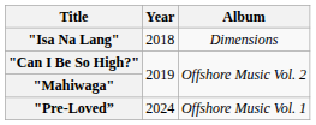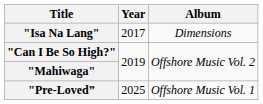"Isa Na Lang" | Year: 2018 -> 2017
"Pre-Loved” | Year: 2024 -> 2025
